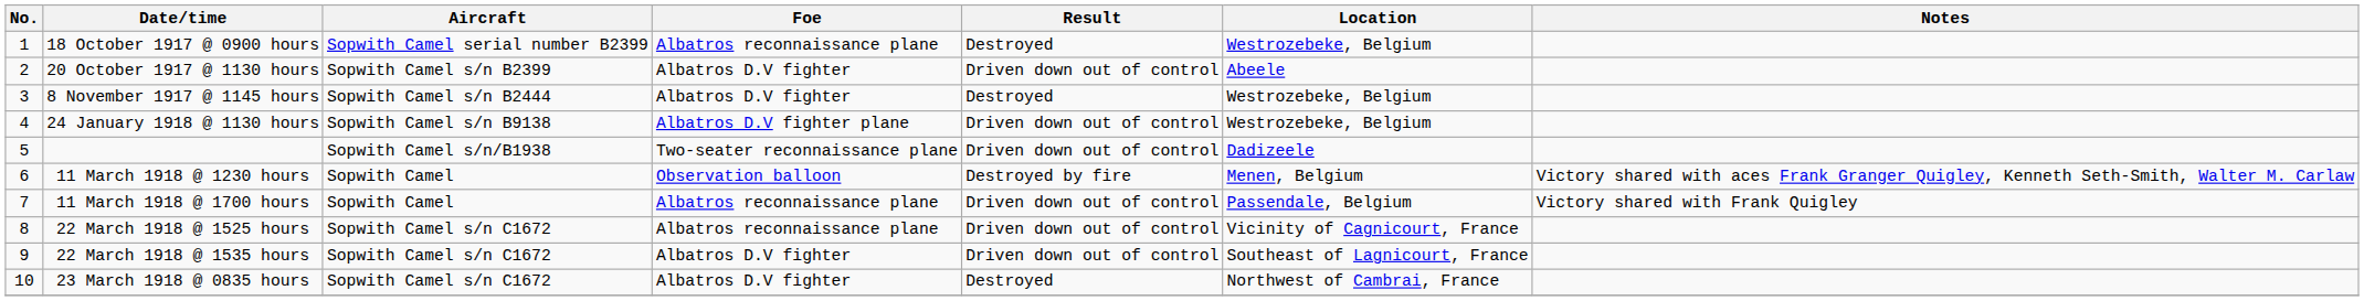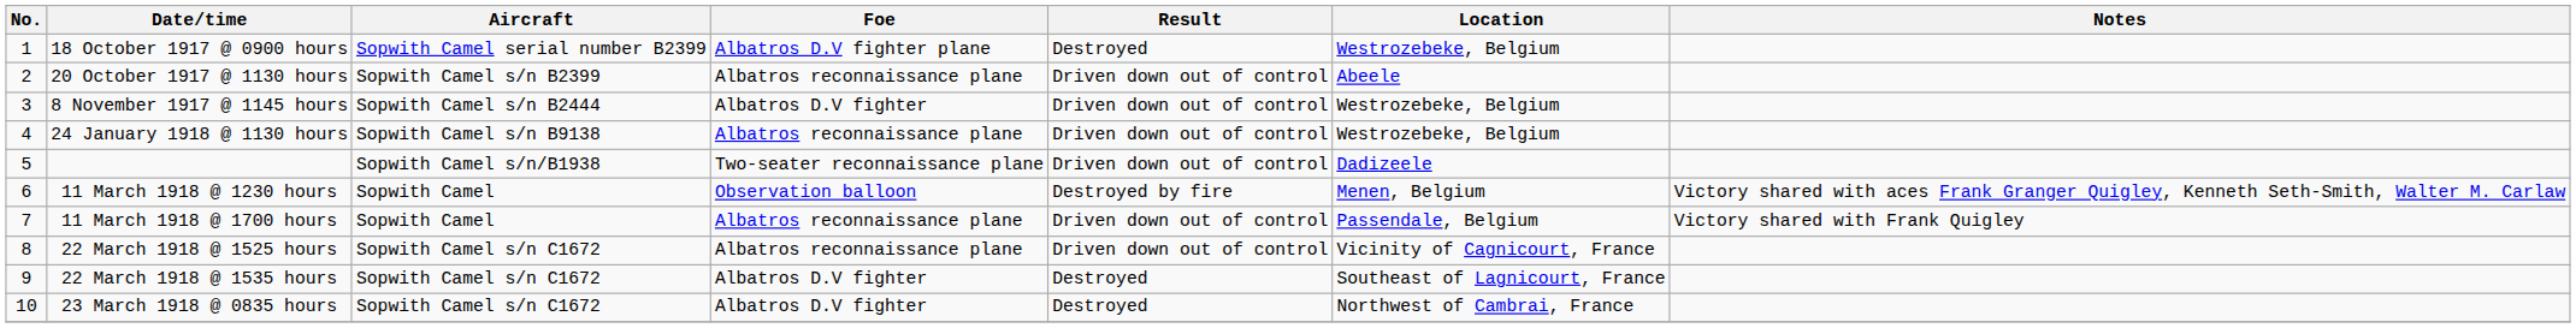18 October 1917 @ 0900 hours | Foe: Albatros reconnaissance plane -> Albatros D.V fighter plane
20 October 1917 @ 1130 hours | Foe: Albatros D.V fighter -> Albatros reconnaissance plane
8 November 1917 @ 1145 hours | Result: Destroyed -> Driven down out of control
24 January 1918 @ 1130 hours | Foe: Albatros D.V fighter plane -> Albatros reconnaissance plane
22 March 1918 @ 1535 hours | Result: Driven down out of control -> Destroyed
